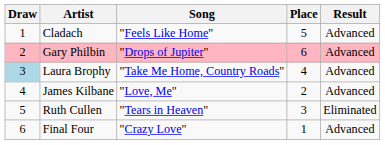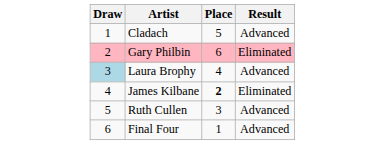- column: Song | "Feels Like Home" | "Drops of Jupiter" | "Take Me Home, Country Roads" | "Love, Me" | "Tears in Heaven" | "Crazy Love"
Gary Philbin | Result: Advanced -> Eliminated
James Kilbane | Place: normal -> bold
James Kilbane | Result: Advanced -> Eliminated
Ruth Cullen | Result: Eliminated -> Advanced
